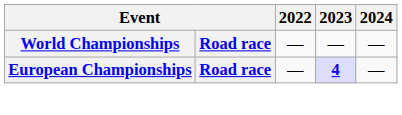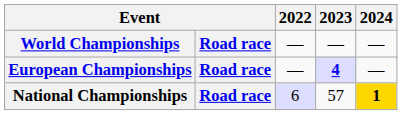+ row: National Championships | Road race | 6 | 57 | 1
